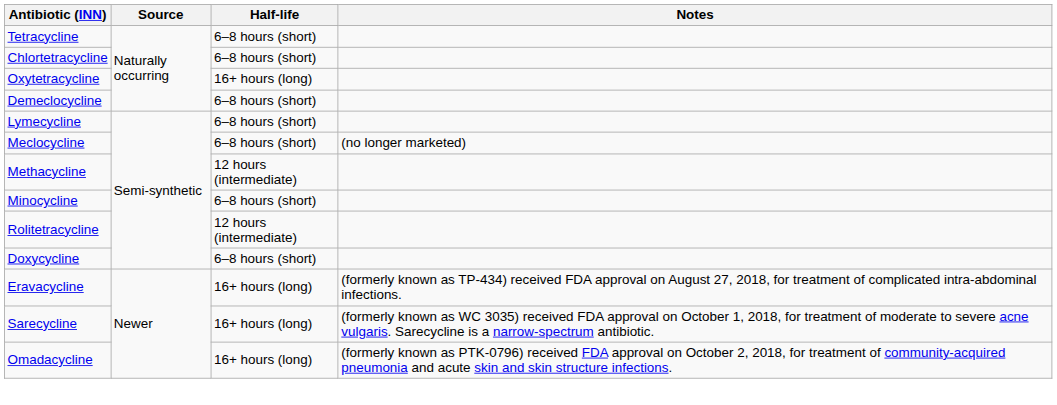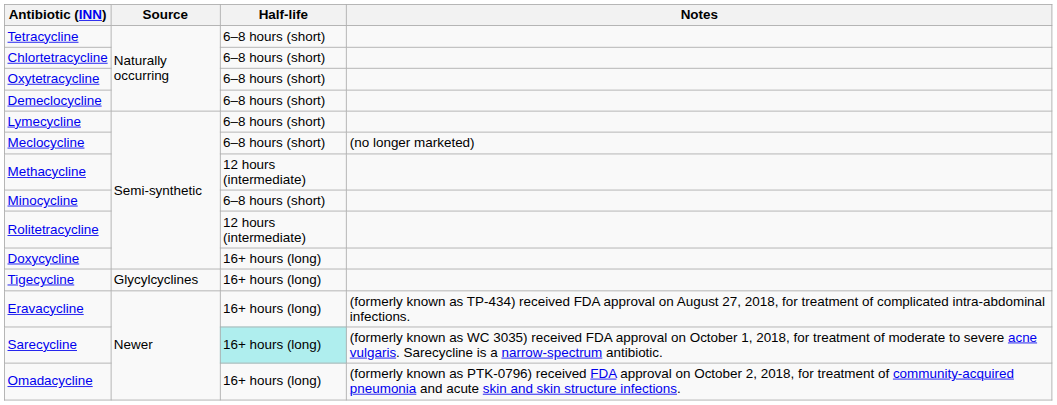Oxytetracycline | Half-life: 16+ hours (long) -> 6–8 hours (short)
Doxycycline | Half-life: 6–8 hours (short) -> 16+ hours (long)
+ row: Tigecycline | Glycylcyclines | 16+ hours (long)
Sarecycline | Half-life: no background -> paleturquoise background
